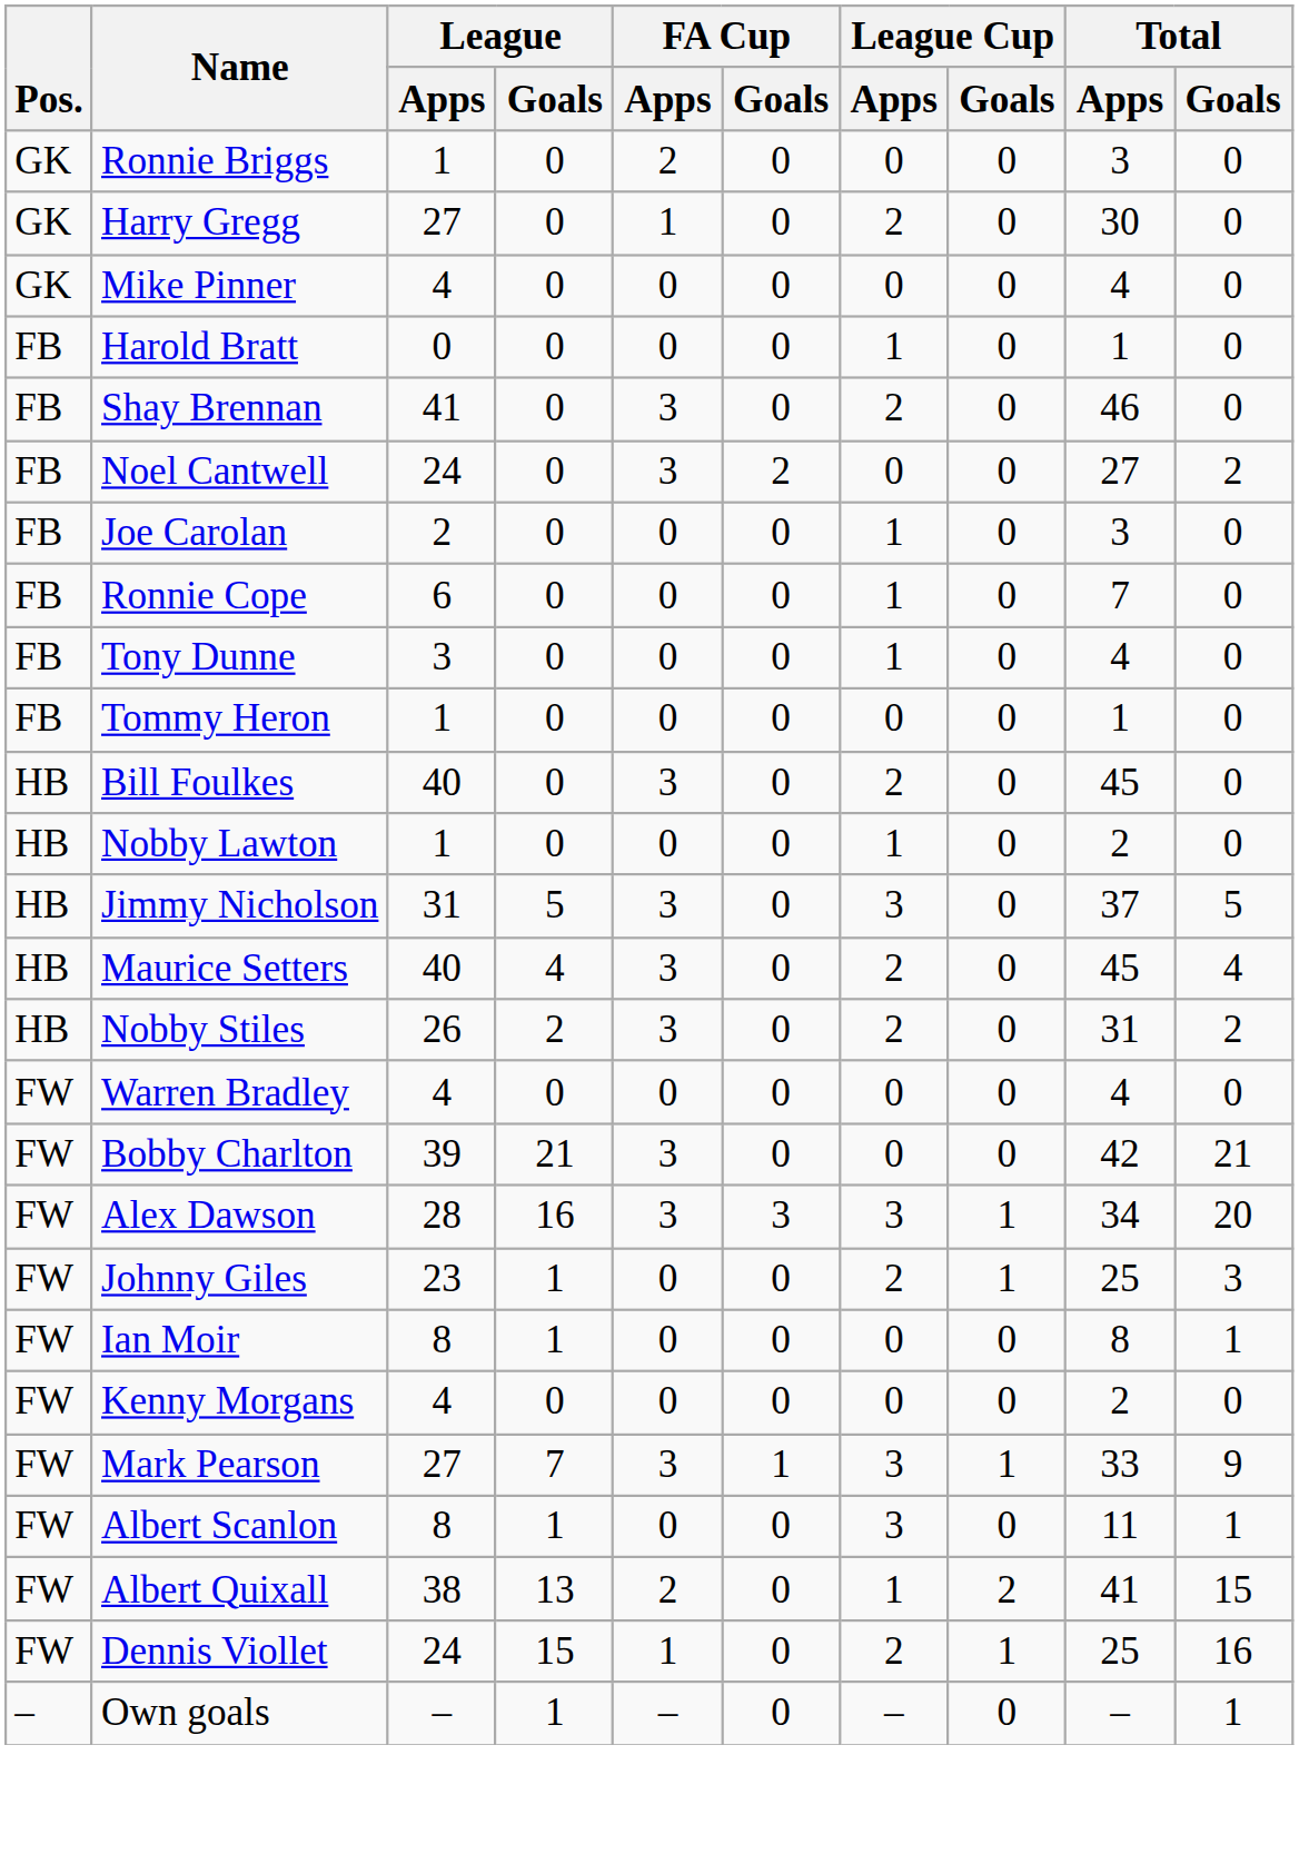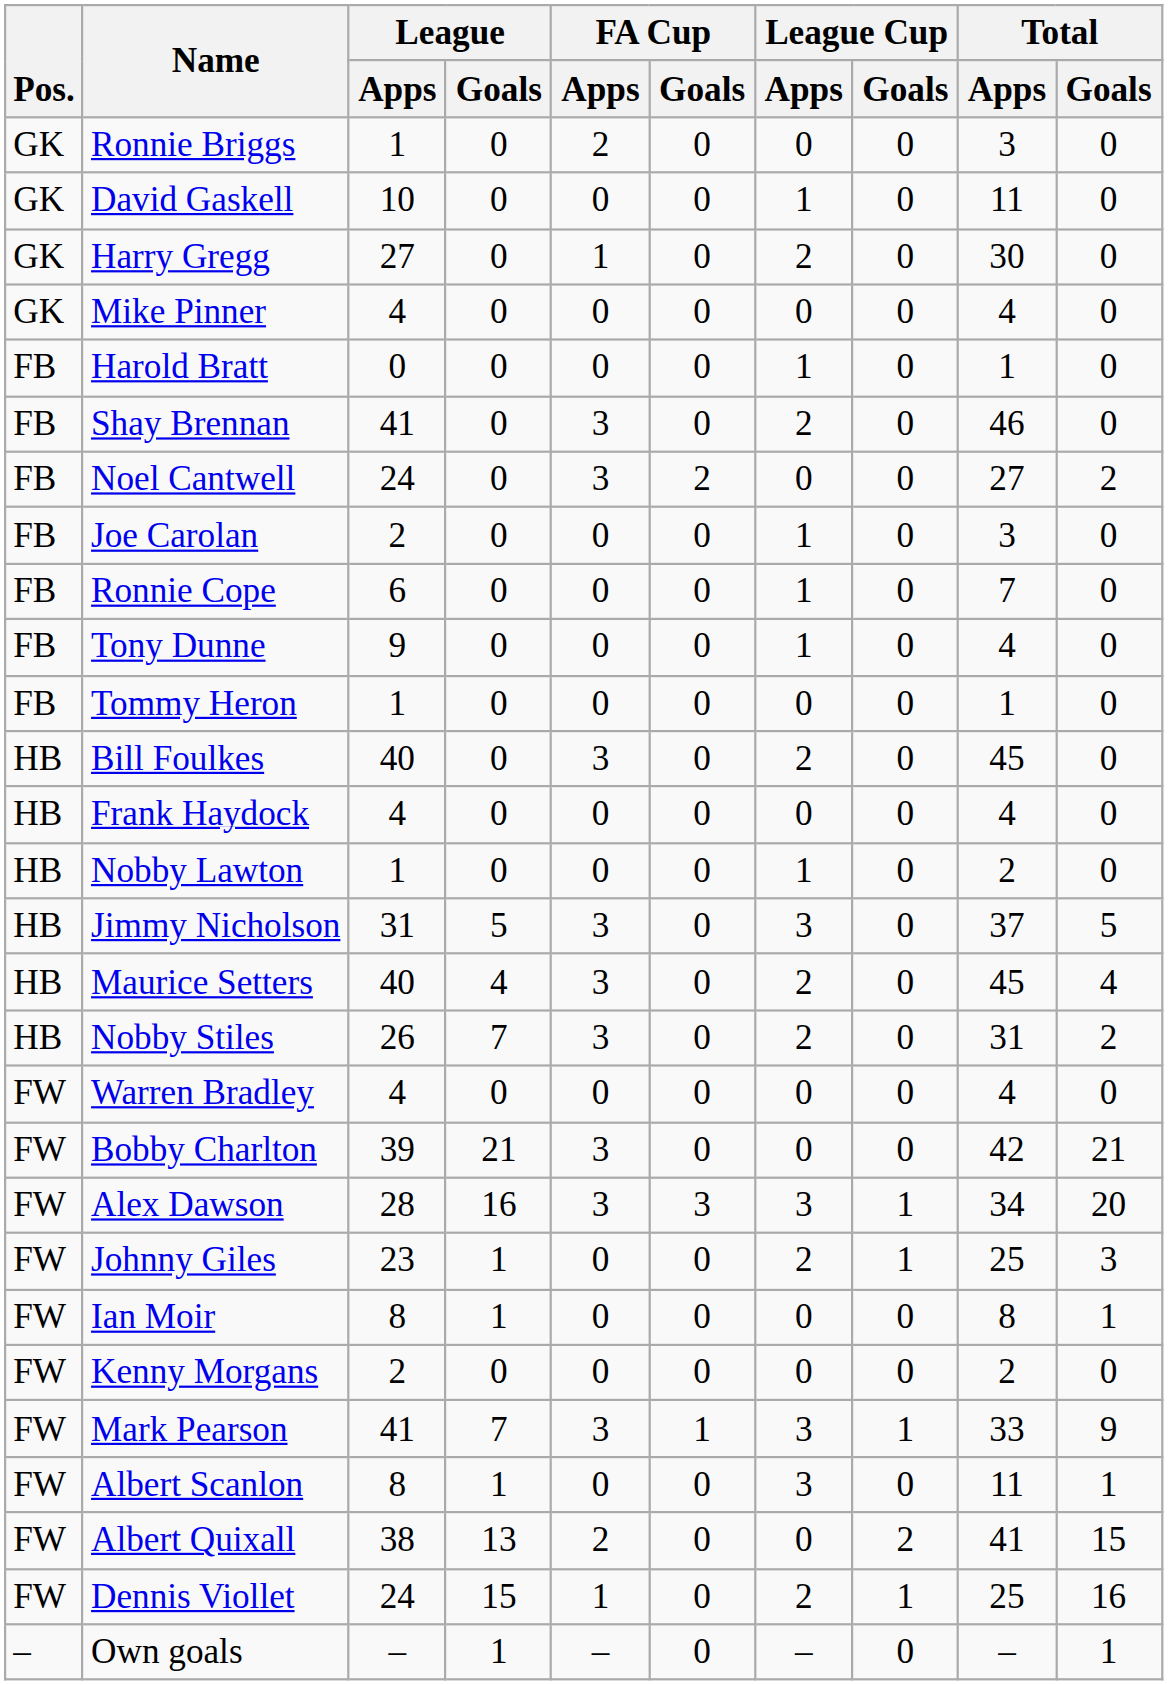+ row: GK | David Gaskell | 10 | 0 | 0 | 0 | 1 | 0 | 11 | 0
Tony Dunne | League / Apps: 3 -> 9
+ row: HB | Frank Haydock | 4 | 0 | 0 | 0 | 0 | 0 | 4 | 0
Nobby Stiles | League / Goals: 2 -> 7
Kenny Morgans | League / Apps: 4 -> 2
Mark Pearson | League / Apps: 27 -> 41
Albert Quixall | League Cup / Apps: 1 -> 0
